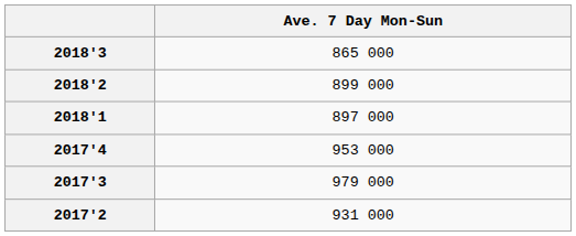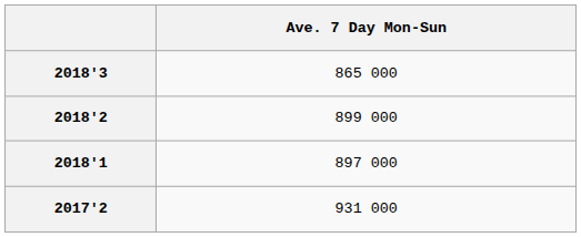- row: 2017'4 | 953 000
- row: 2017'3 | 979 000
